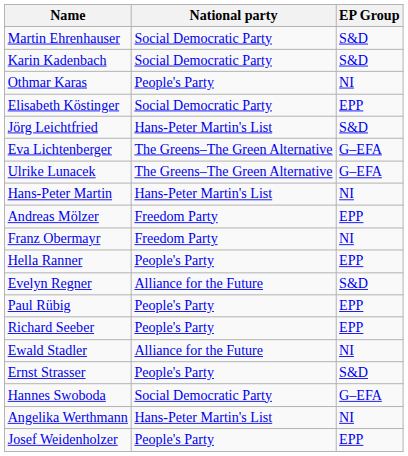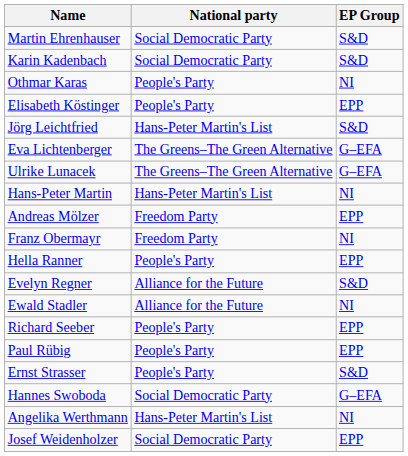Elisabeth Köstinger | National party: Social Democratic Party -> People's Party
rows swapped: Paul Rübig <-> Ewald Stadler
Josef Weidenholzer | National party: People's Party -> Social Democratic Party
